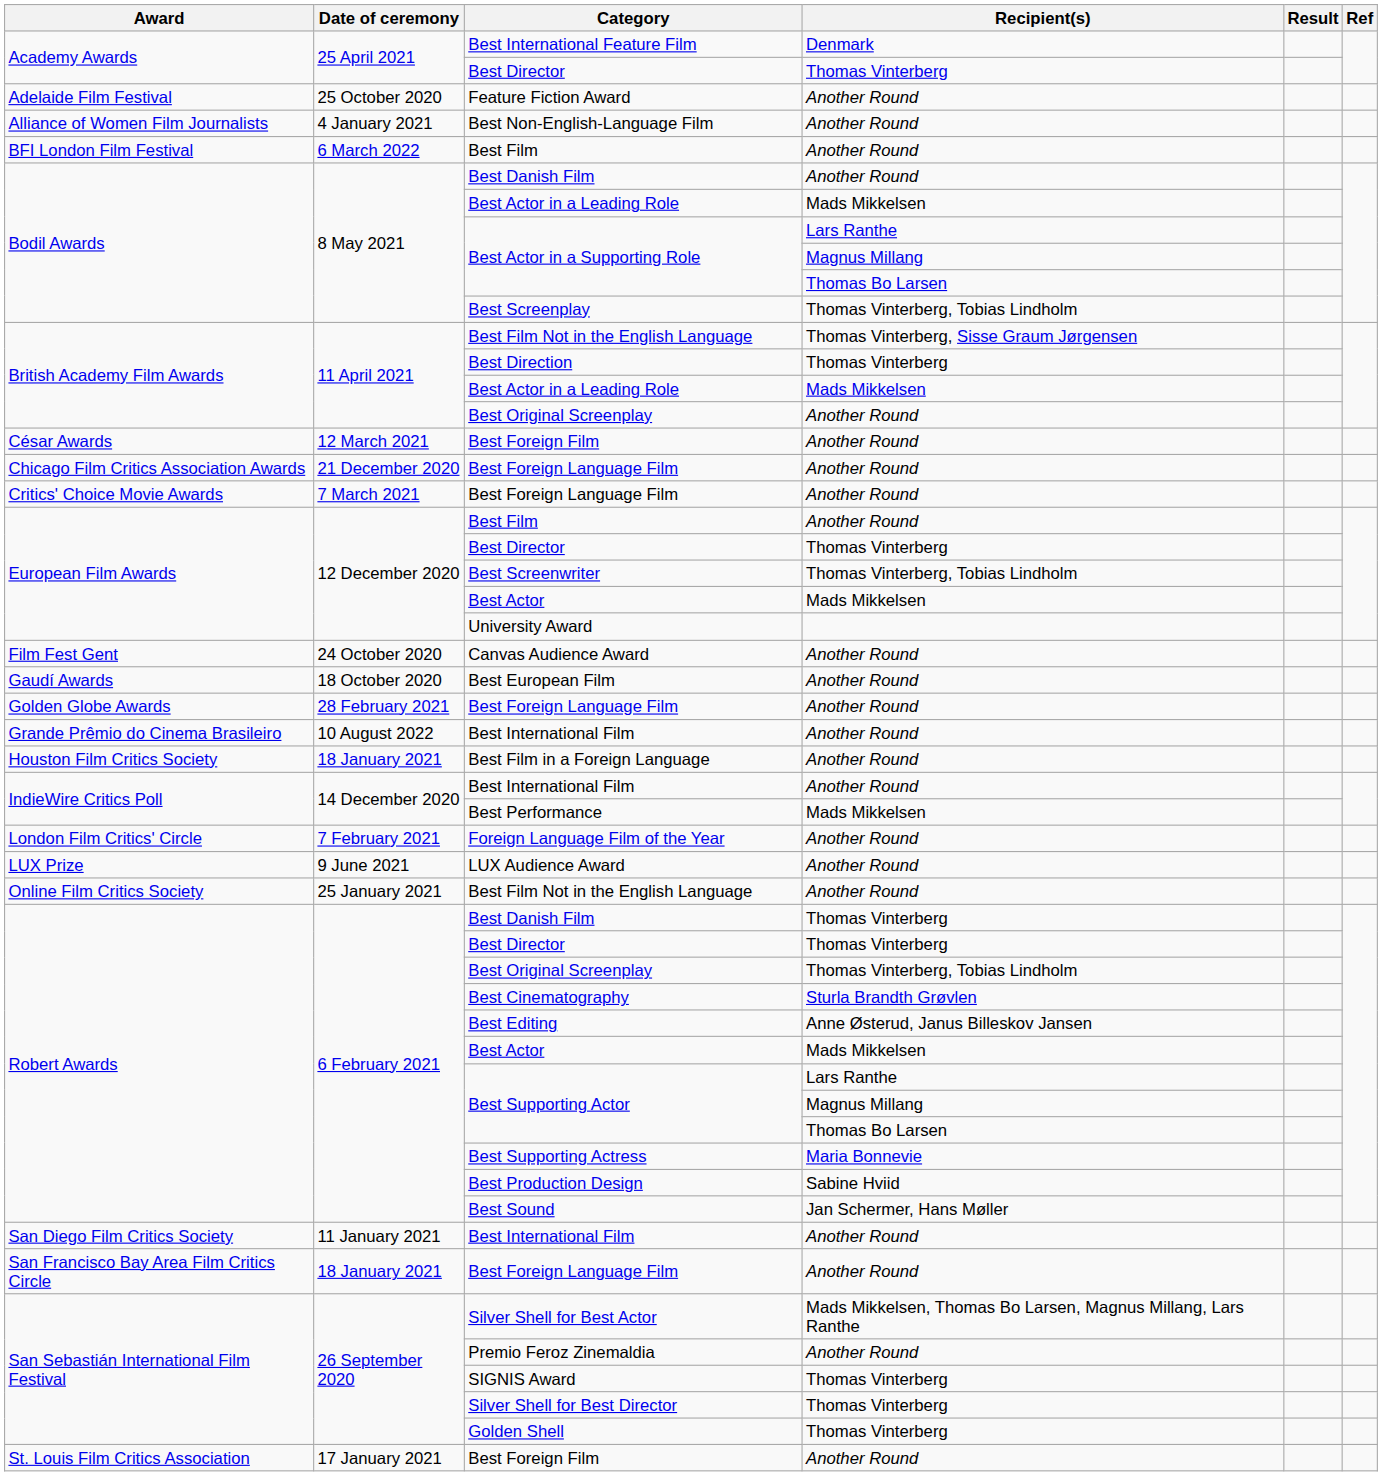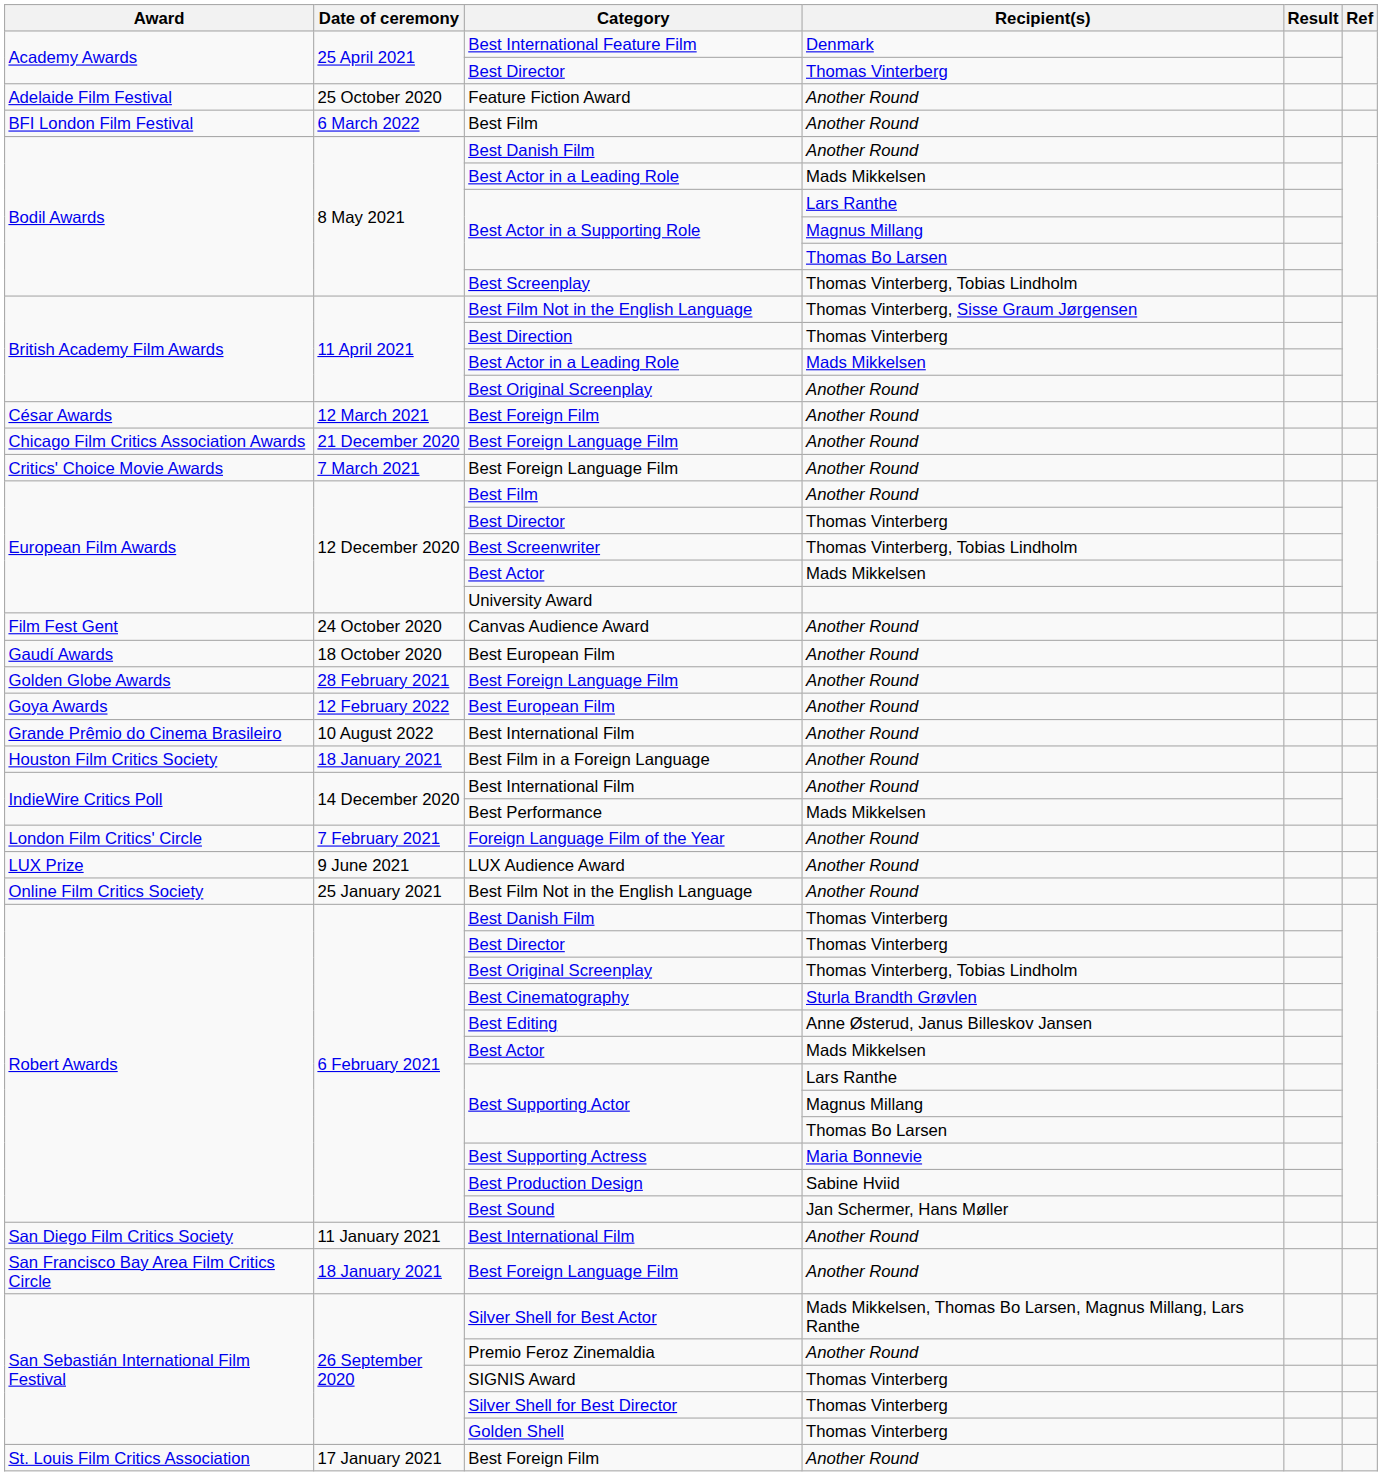- row: Alliance of Women Film Journalists | 4 January 2021 | Best Non-English-Language Film | Another Round
+ row: Goya Awards | 12 February 2022 | Best European Film | Another Round
